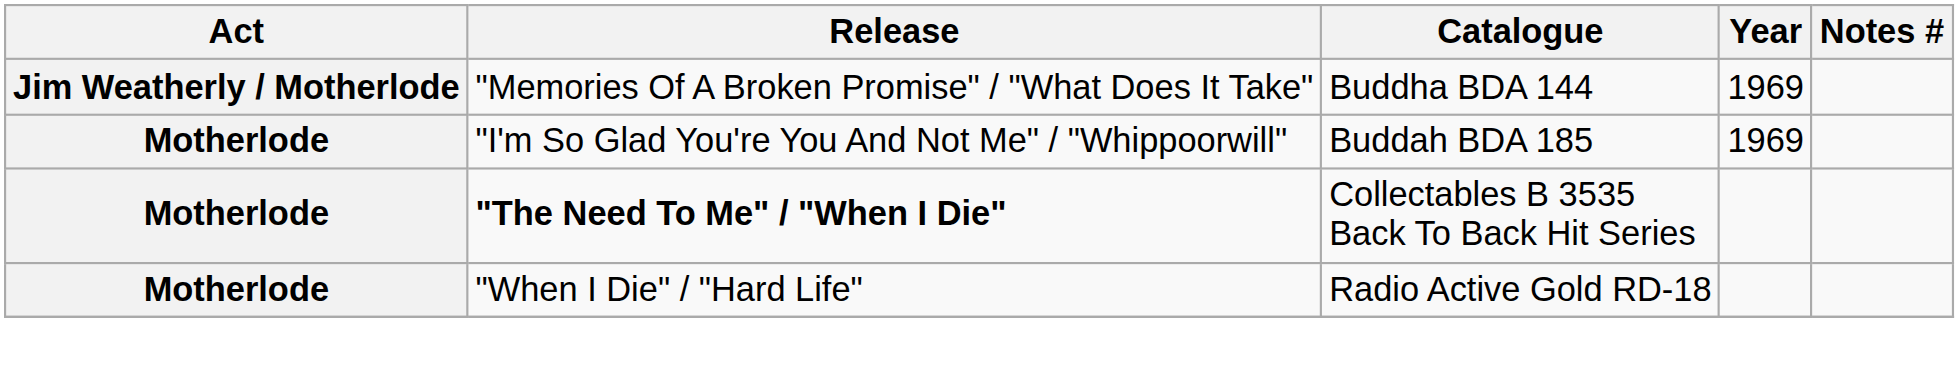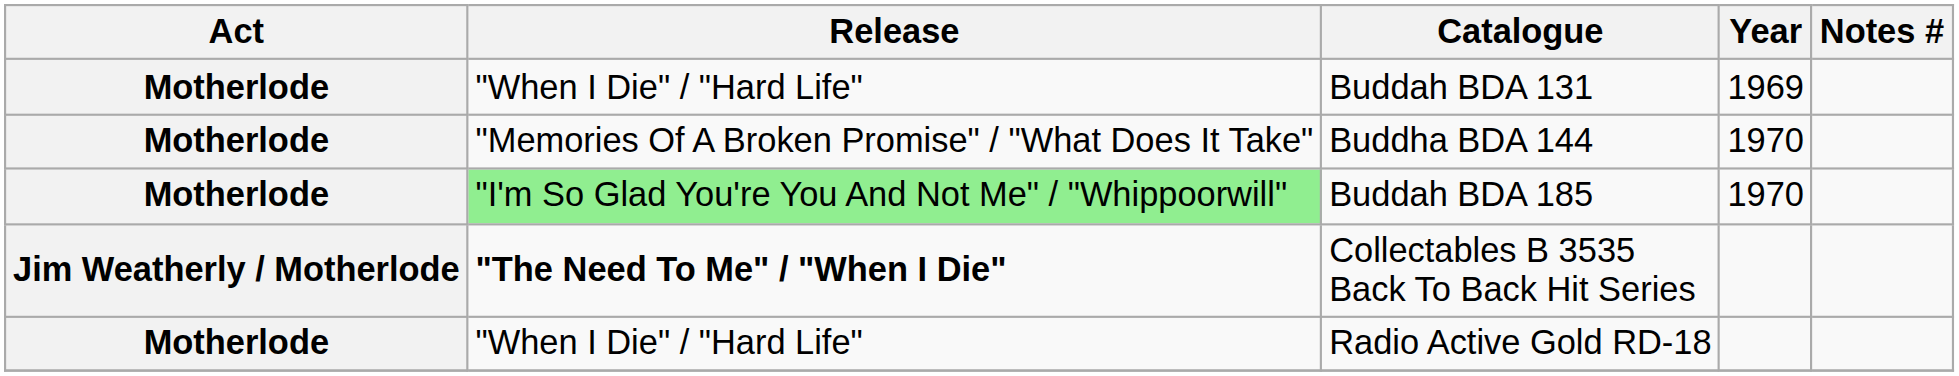+ row: Motherlode | "When I Die" / "Hard Life" | Buddah BDA 131 | 1969
Buddha BDA 144 | Act: Jim Weatherly / Motherlode -> Motherlode
Buddha BDA 144 | Year: 1969 -> 1970
Buddah BDA 185 | Release: no background -> lightgreen background
Buddah BDA 185 | Year: 1969 -> 1970
Collectables B 3535 Back To Back Hit Series | Act: Motherlode -> Jim Weatherly / Motherlode
